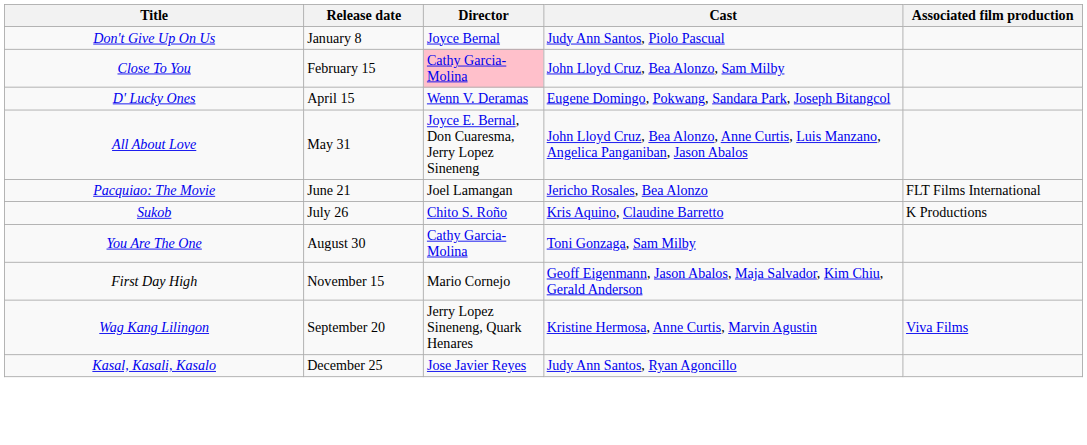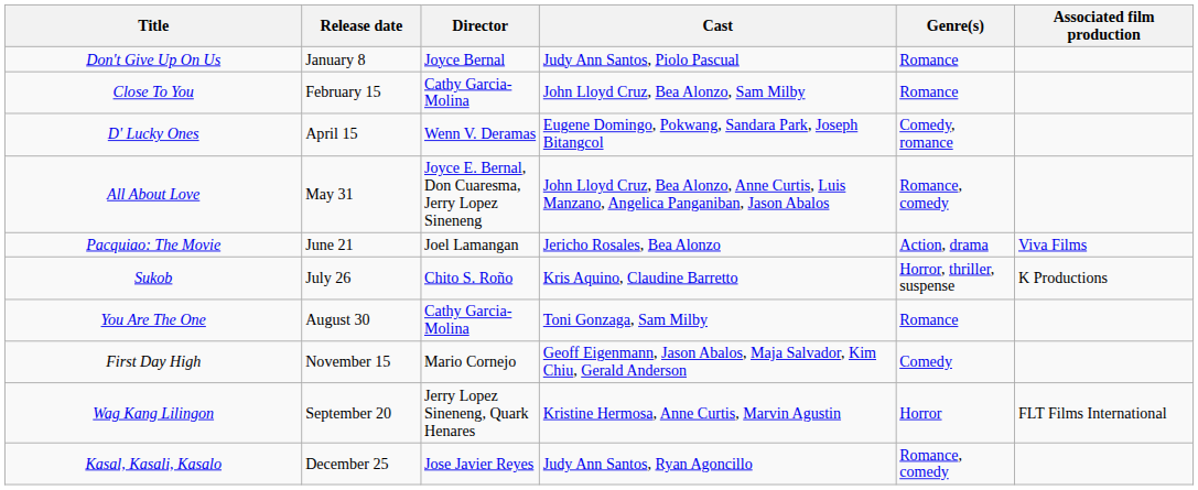+ column: Genre(s) | Romance | Romance | Comedy, romance | Romance, comedy | Action, drama | Horror, thriller, suspense | Romance | Comedy | Horror | Romance, comedy
Close To You | Director: pink background -> no background
Pacquiao: The Movie | Associated film production: FLT Films International -> Viva Films
Wag Kang Lilingon | Associated film production: Viva Films -> FLT Films International
